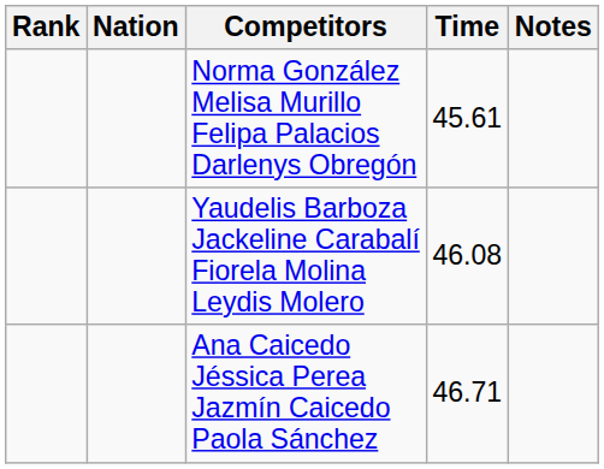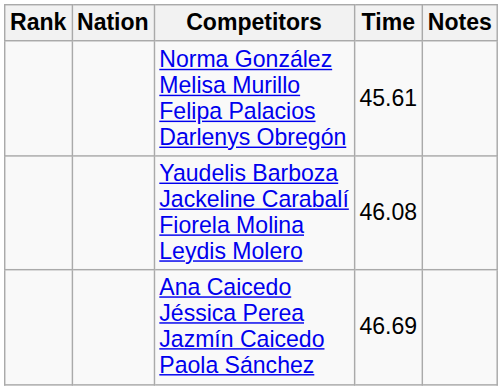Ana Caicedo Jéssica Perea Jazmín Caicedo Paola Sánchez | Time: 46.71 -> 46.69
